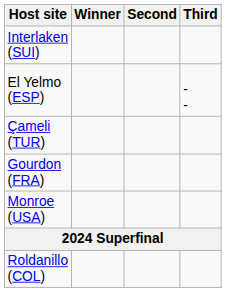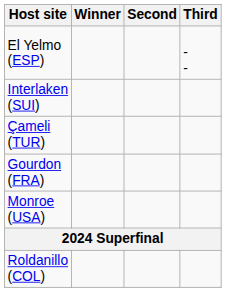rows swapped: Interlaken (SUI) <-> El Yelmo (ESP)
